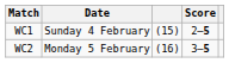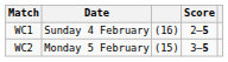WC1 | column 3: (15) -> (16)
WC2 | column 3: (16) -> (15)
